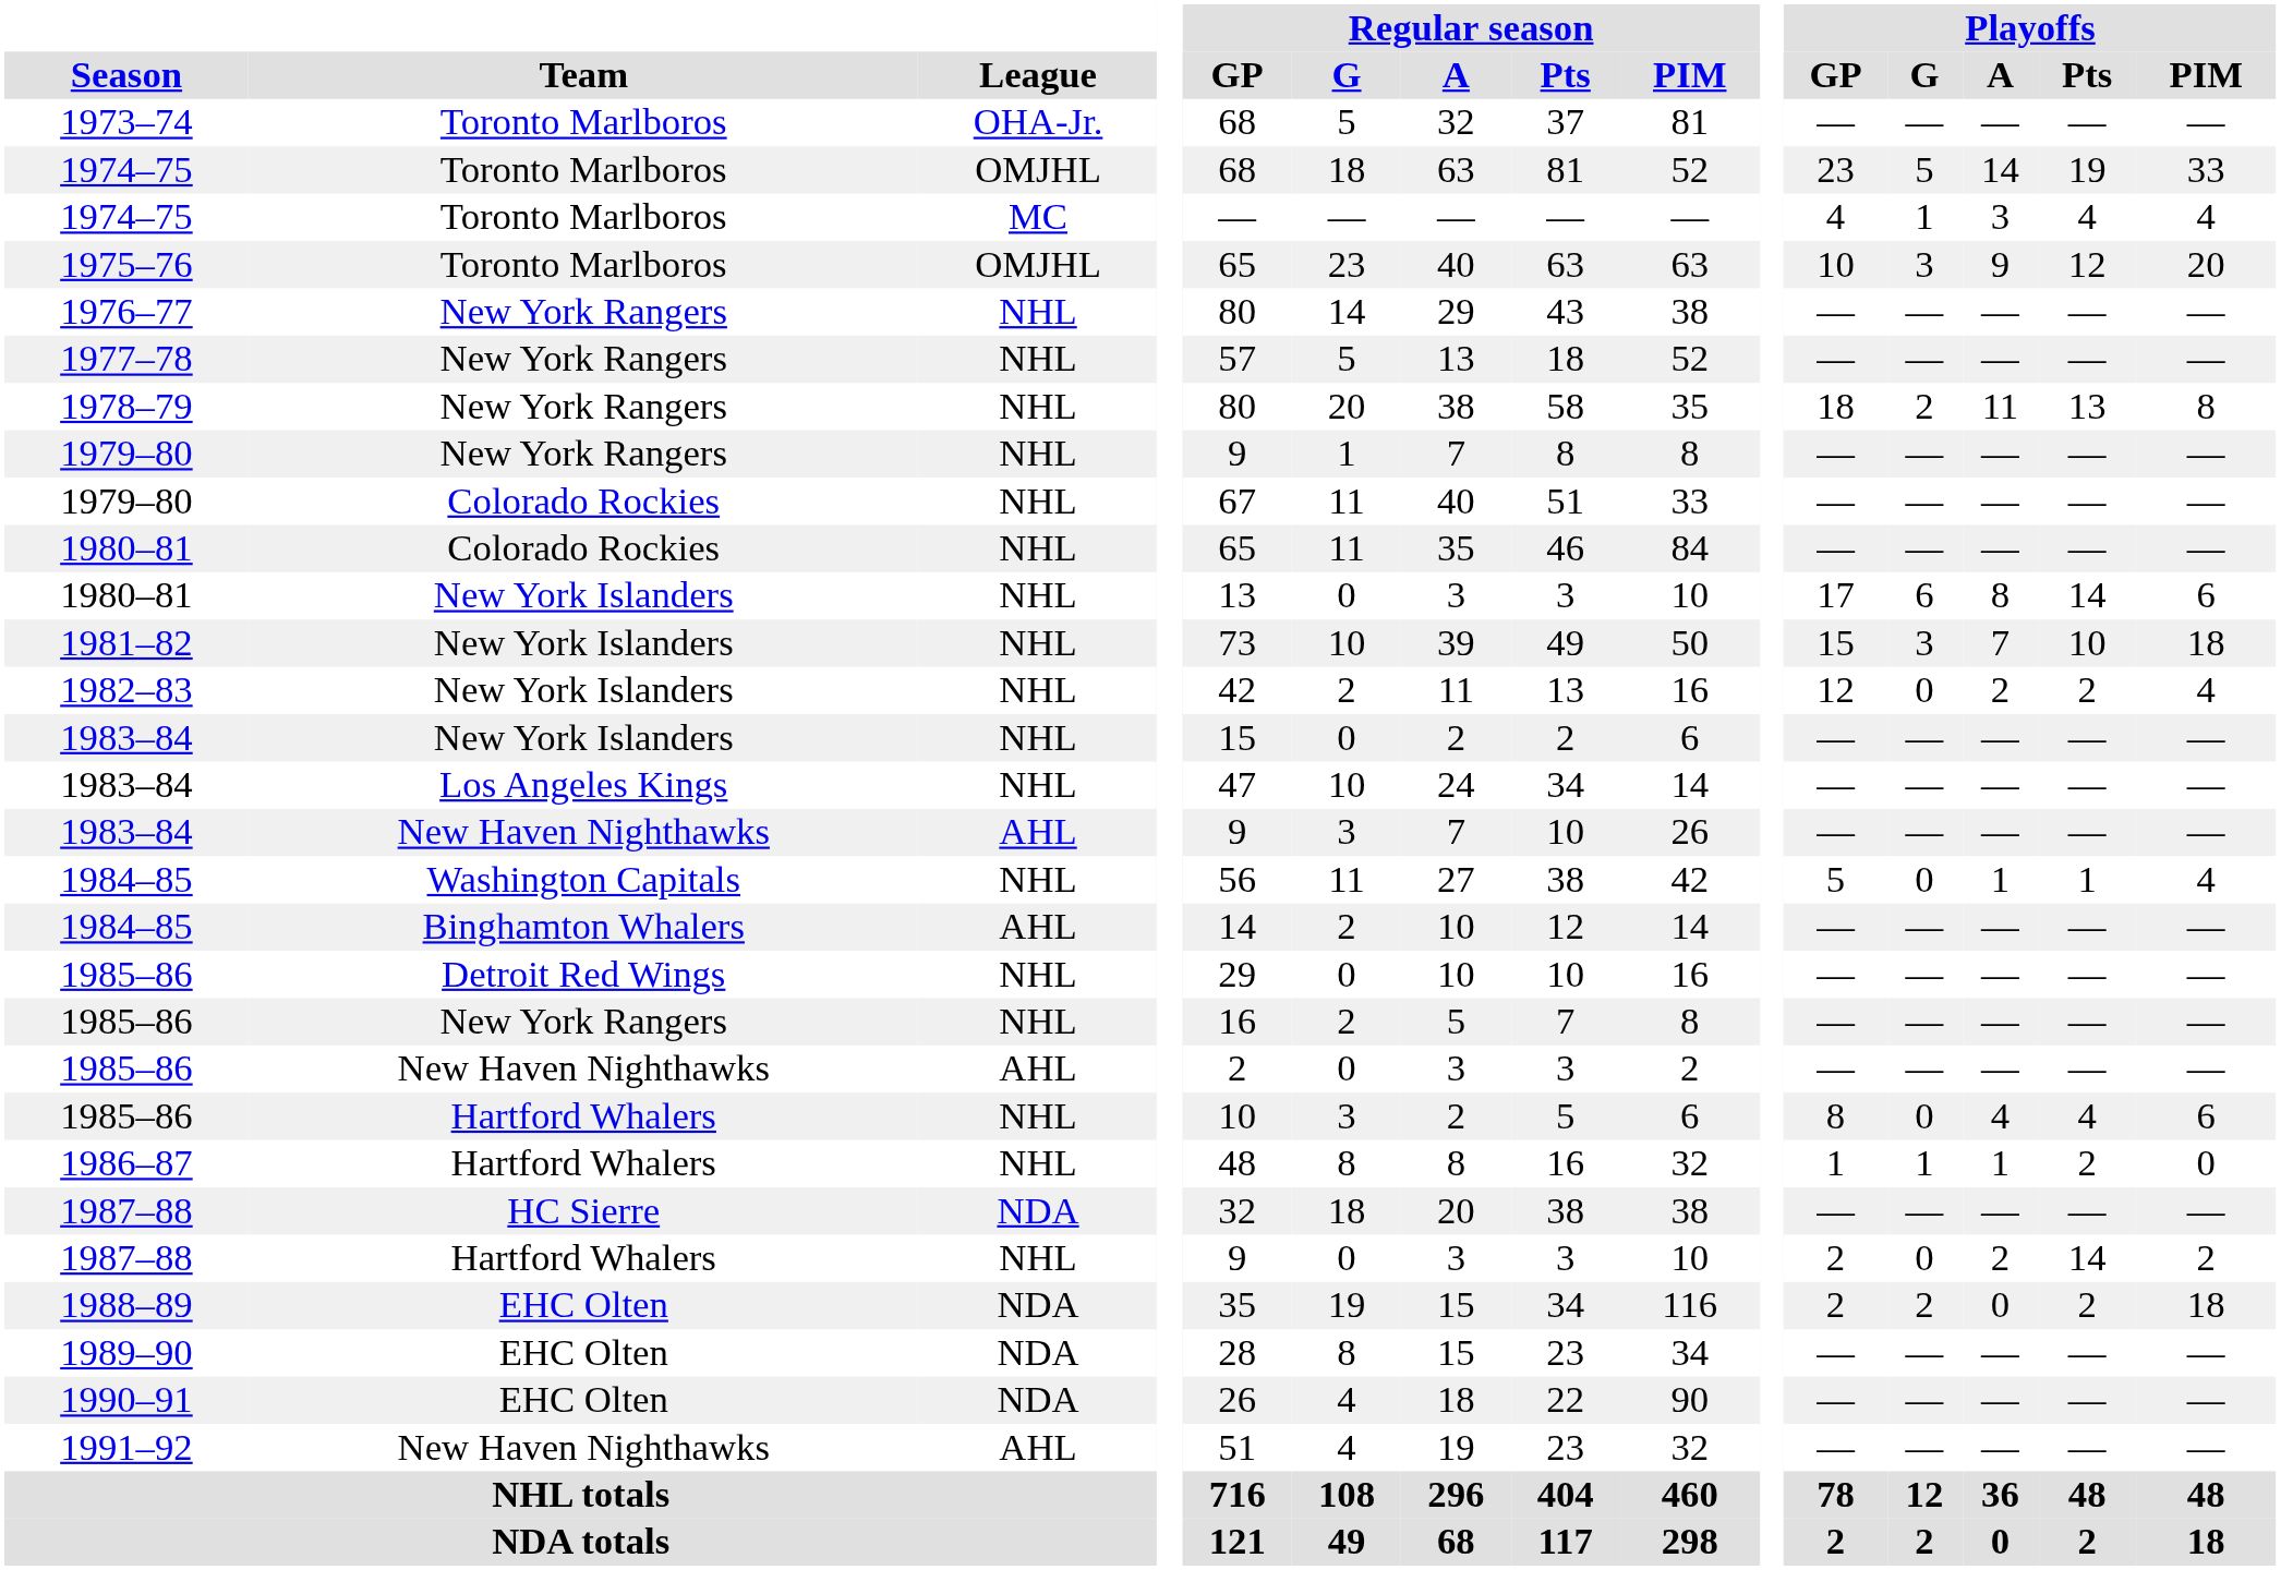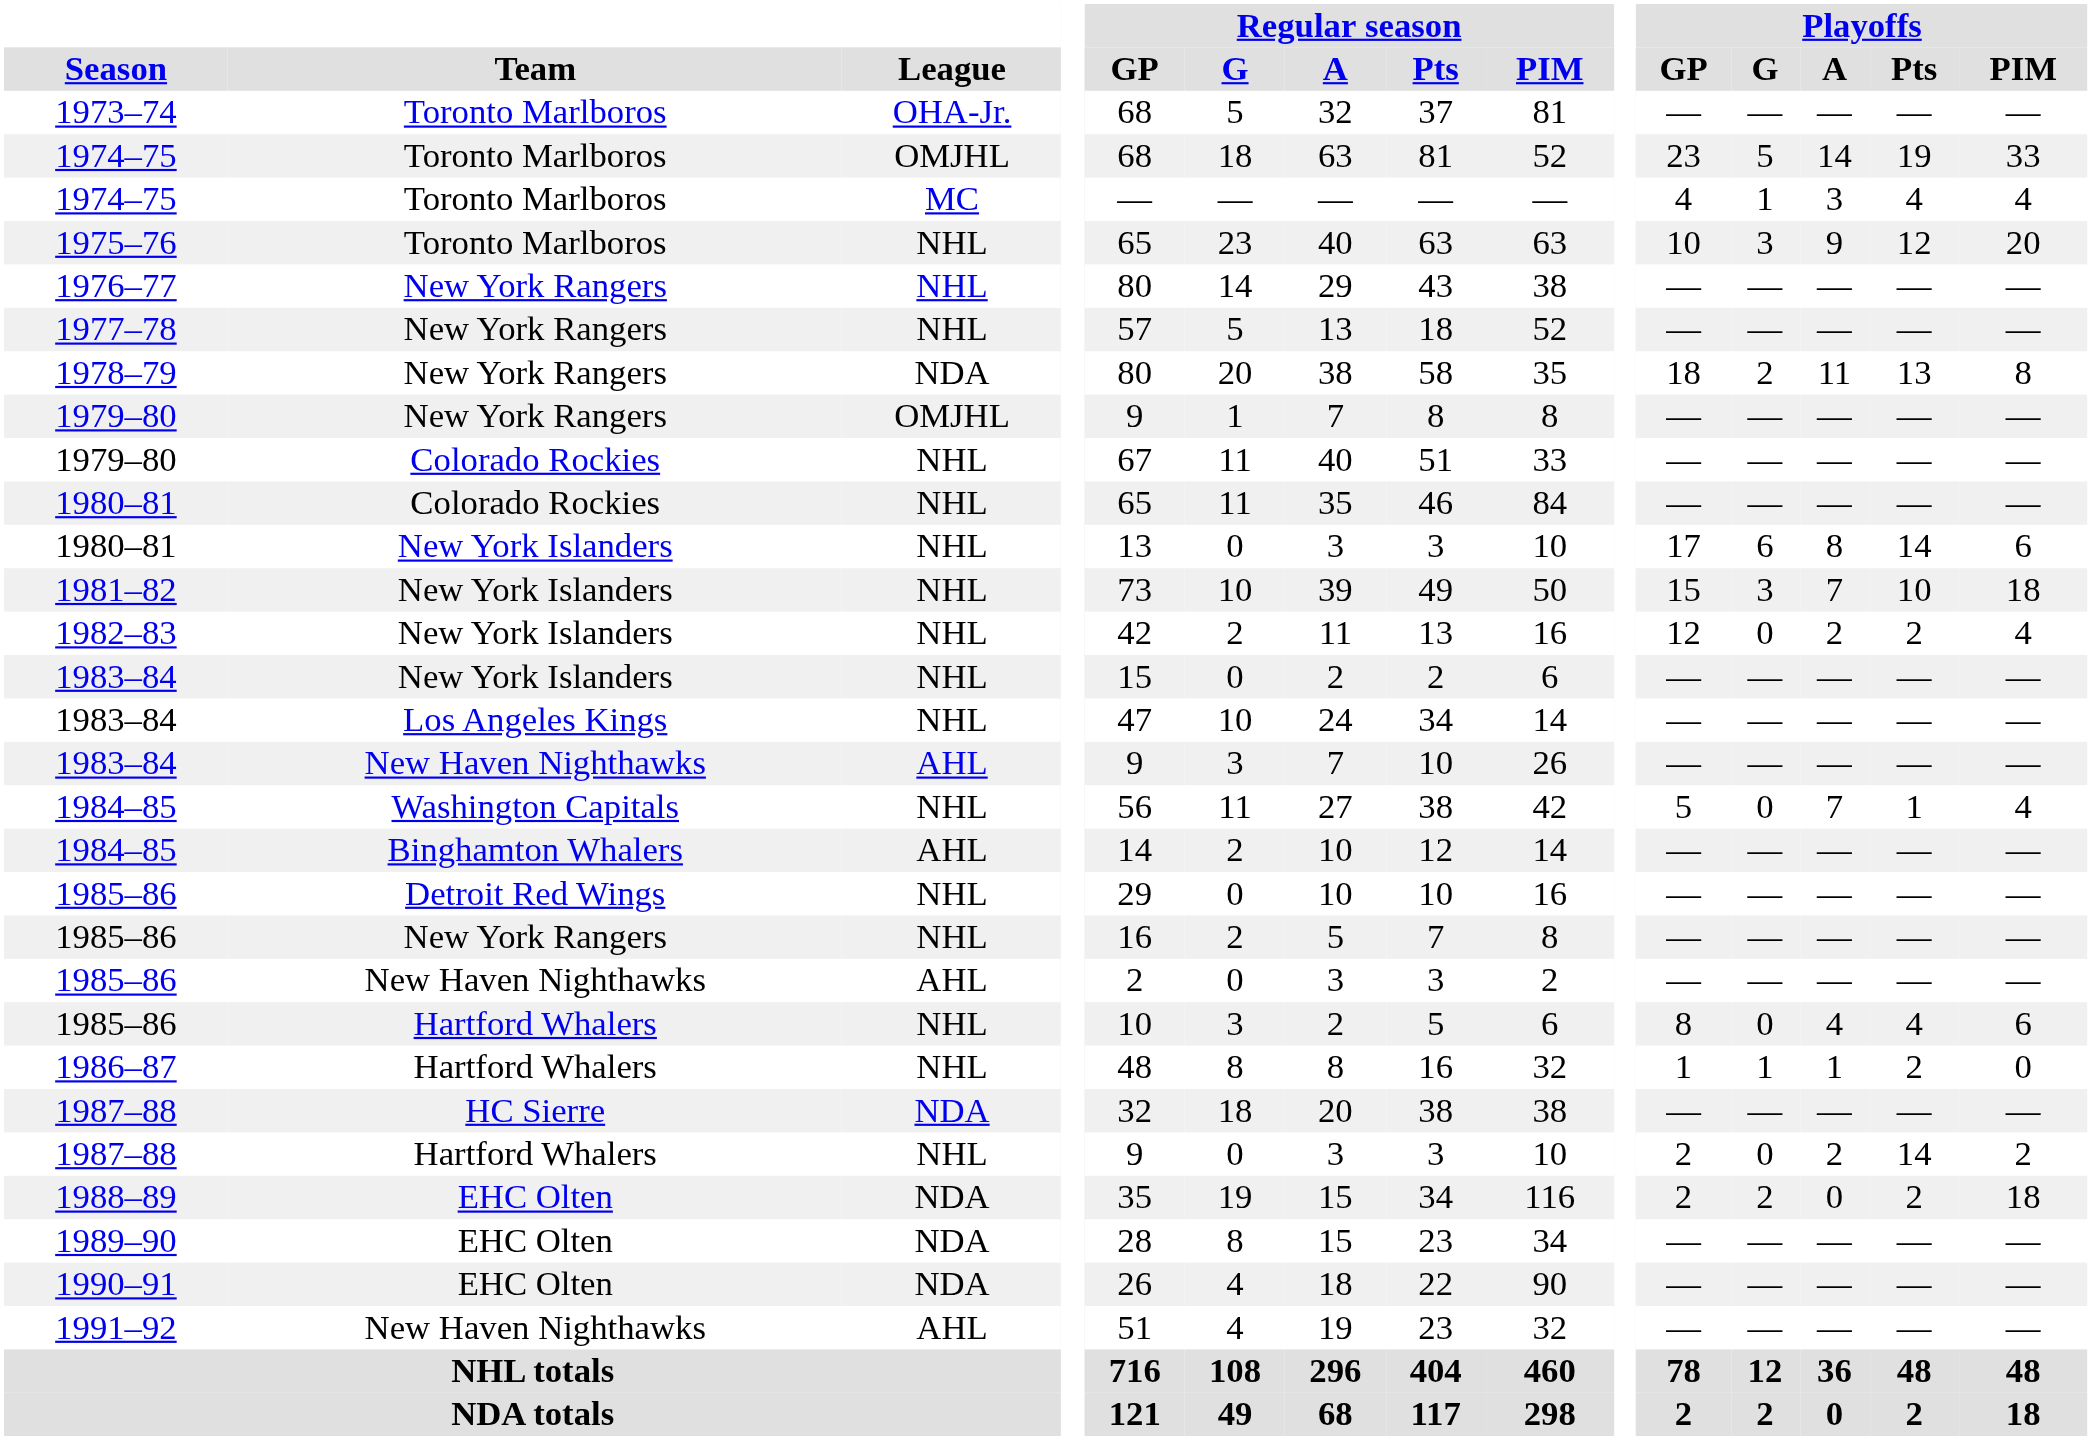1975–76 | League: OMJHL -> NHL
1978–79 | League: NHL -> NDA
1979–80 / New York Rangers | League: NHL -> OMJHL
1984–85 / Washington Capitals | Playoffs / A: 1 -> 7
